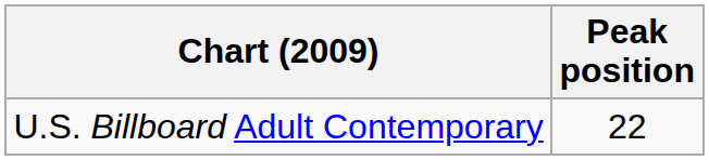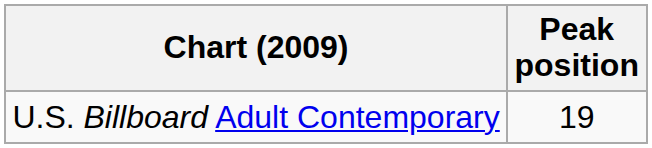U.S. Billboard Adult Contemporary | Peak position: 22 -> 19
